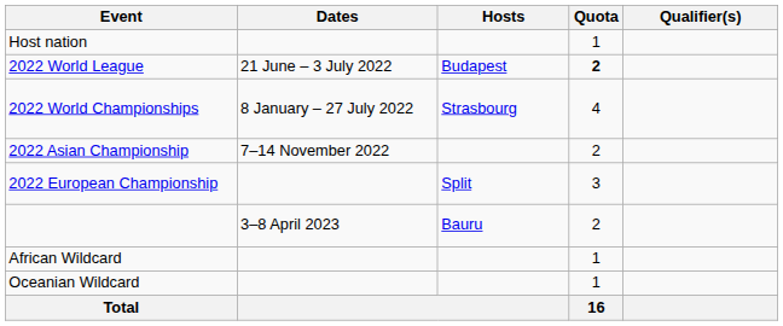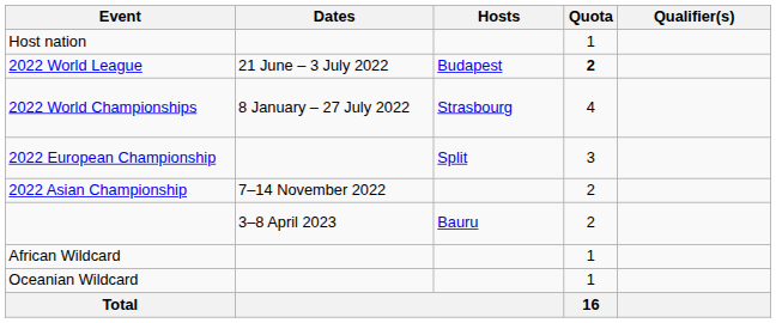rows swapped: 2022 European Championship <-> 2022 Asian Championship
